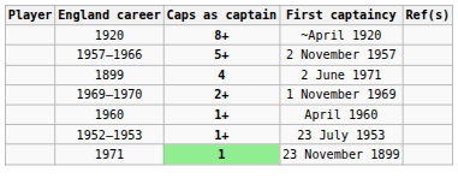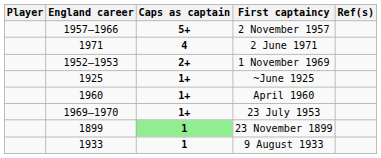- row: 1920 | 8+ | ~April 1920
2 June 1971 | England career: 1899 -> 1971
1 November 1969 | England career: 1969–1970 -> 1952–1953
+ row: 1925 | 1+ | ~June 1925
23 July 1953 | England career: 1952–1953 -> 1969–1970
23 November 1899 | England career: 1971 -> 1899
+ row: 1933 | 1 | 9 August 1933
